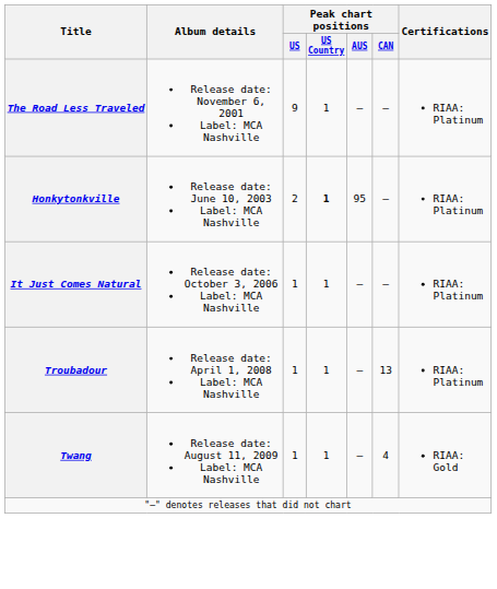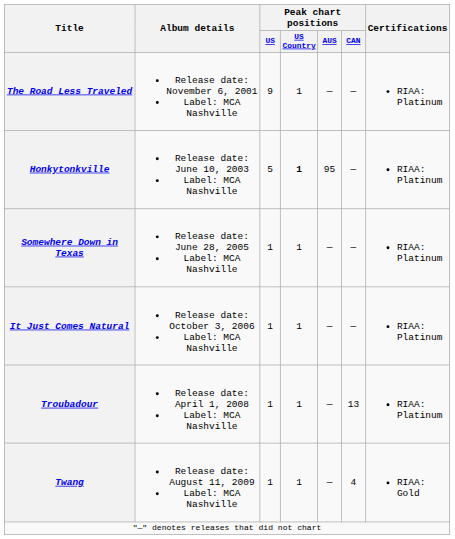Honkytonkville | Peak chart positions / US: 2 -> 5
+ row: Somewhere Down in Texas | Release date: June 28, 2005 Label: MCA Nashville | 1 | 1 | — | — | RIAA: Platinum
